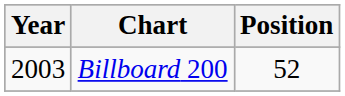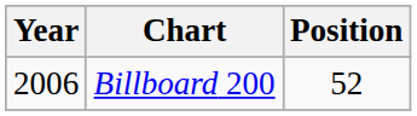Billboard 200 | Year: 2003 -> 2006
